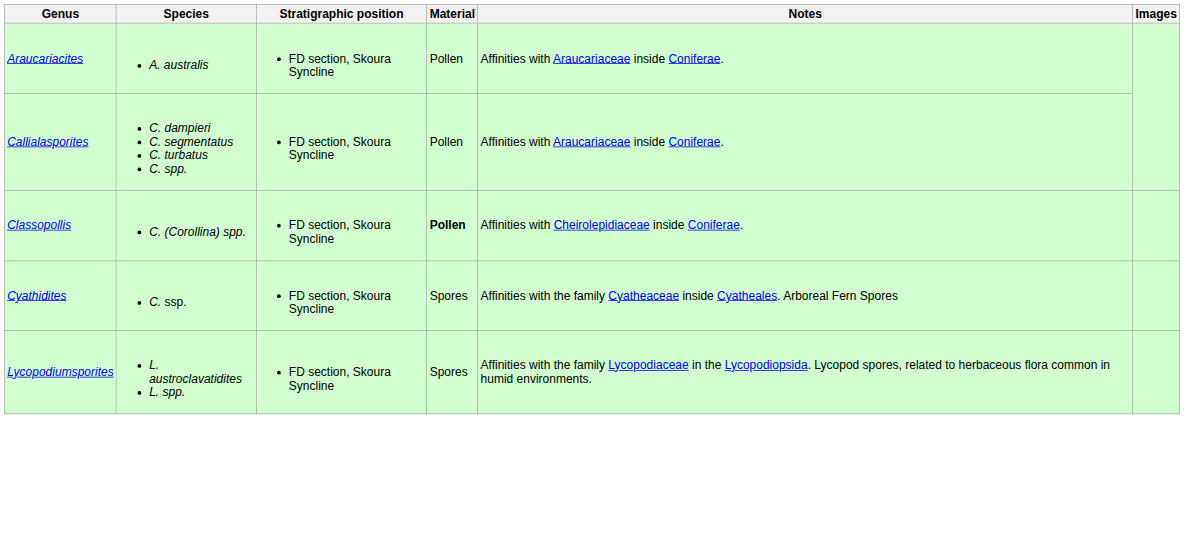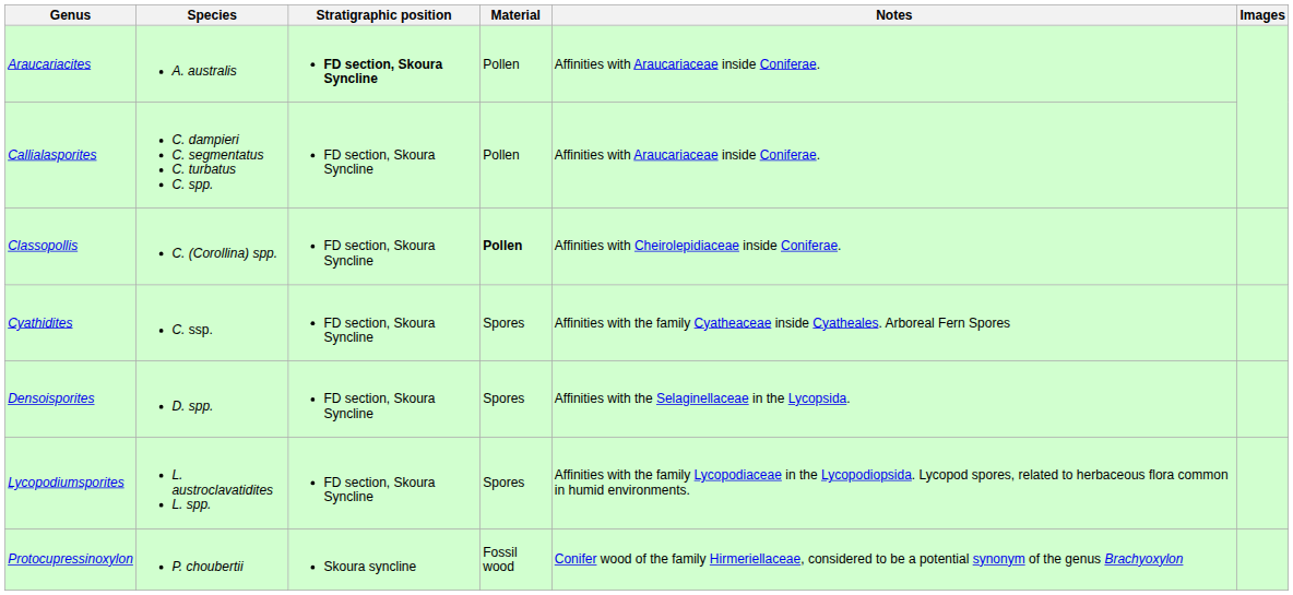Araucariacites | Stratigraphic position: normal -> bold
+ row: Densoisporites | D. spp. | FD section, Skoura Syncline | Spores | Affinities with the Selaginellaceae in the Lycopsida.
+ row: Protocupressinoxylon | P. choubertii | Skoura syncline | Fossil wood | Conifer wood of the family Hirmeriellaceae, considered to be a potential synonym of the genus Brachyoxylon
